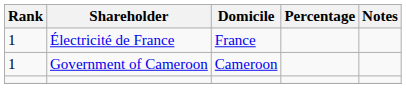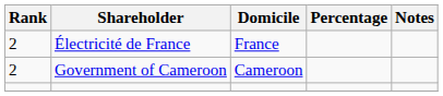Électricité de France | Rank: 1 -> 2
Government of Cameroon | Rank: 1 -> 2
